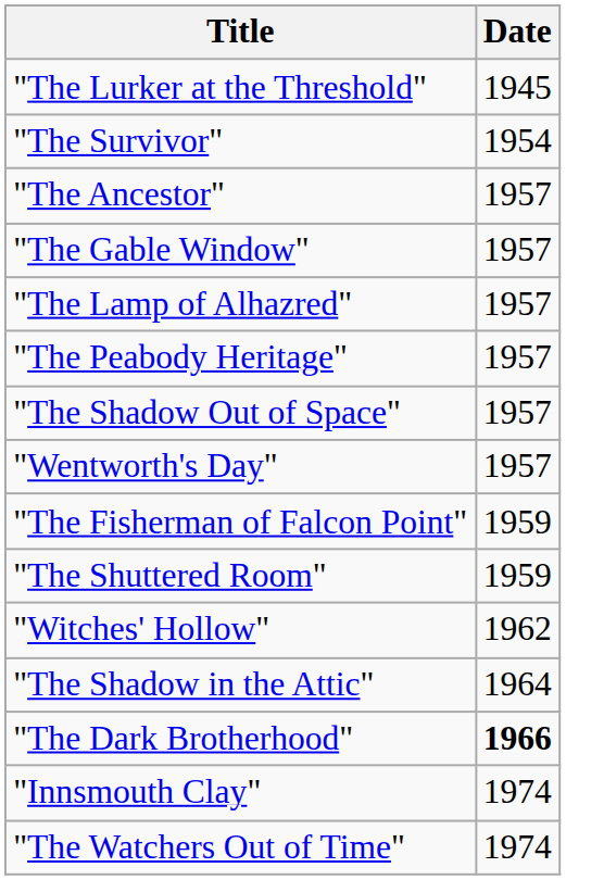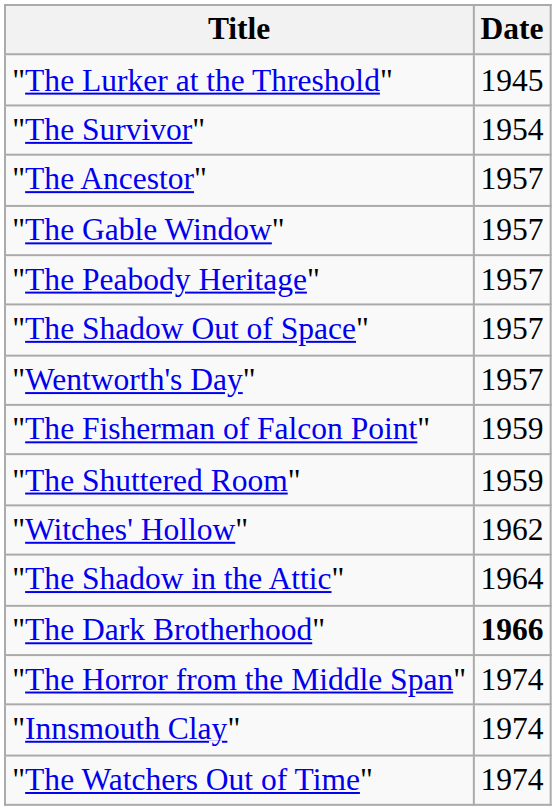- row: "The Lamp of Alhazred" | 1957
+ row: "The Horror from the Middle Span" | 1974
